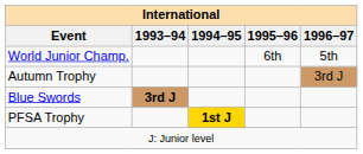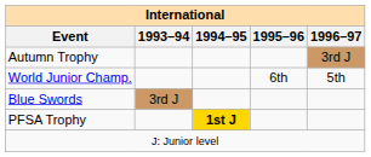rows swapped: World Junior Champ. <-> Autumn Trophy
Blue Swords | 1993–94: bold -> normal
